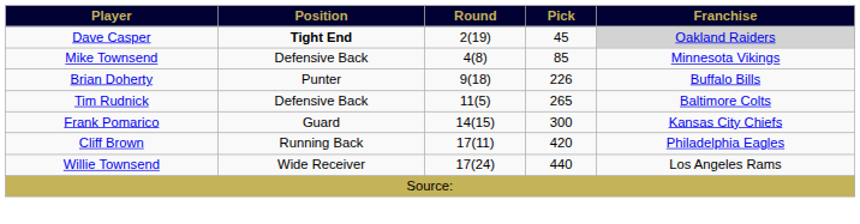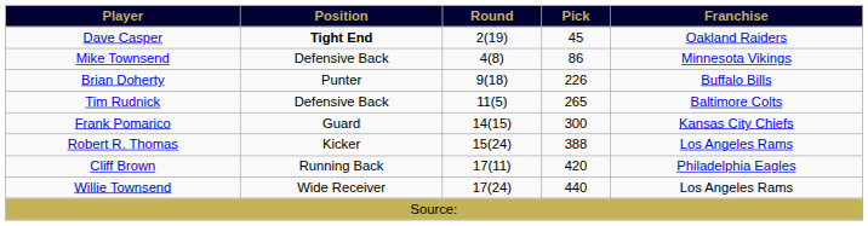Dave Casper | Franchise: lightgrey background -> no background
Mike Townsend | Pick: 85 -> 86
+ row: Robert R. Thomas | Kicker | 15(24) | 388 | Los Angeles Rams
